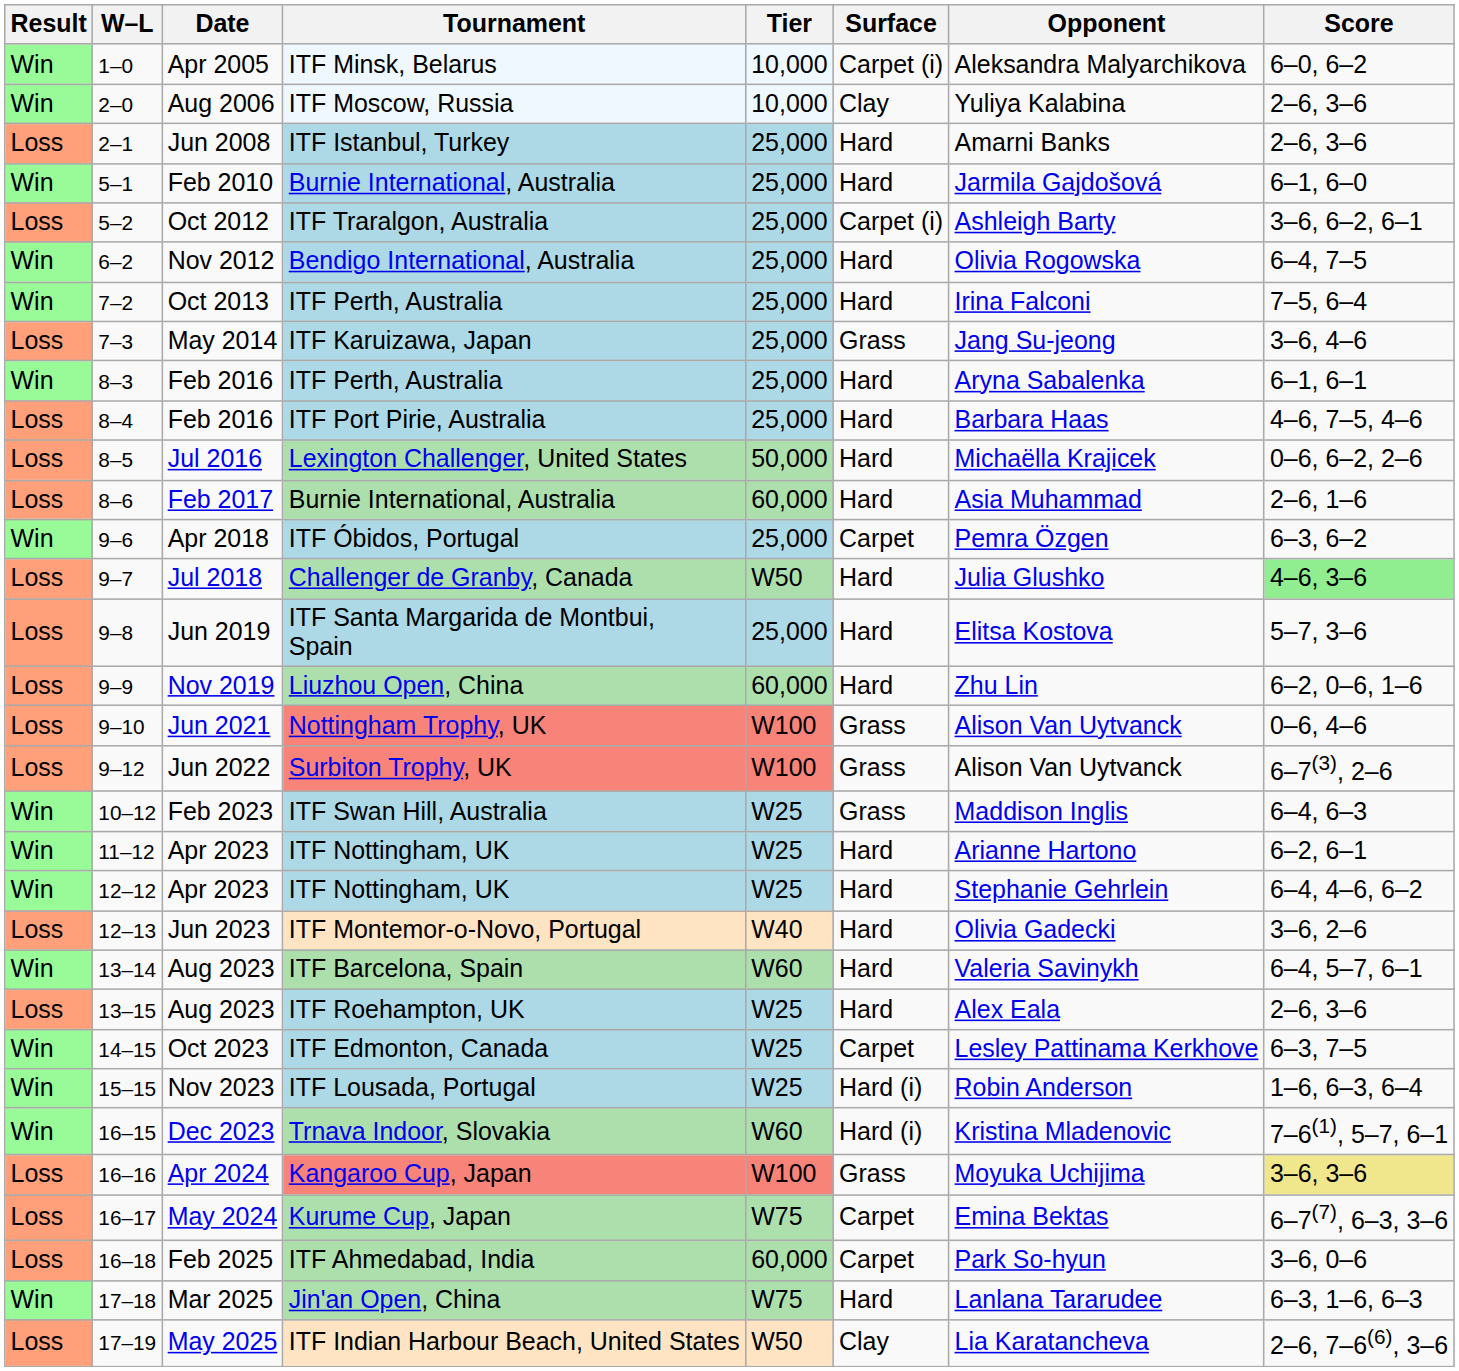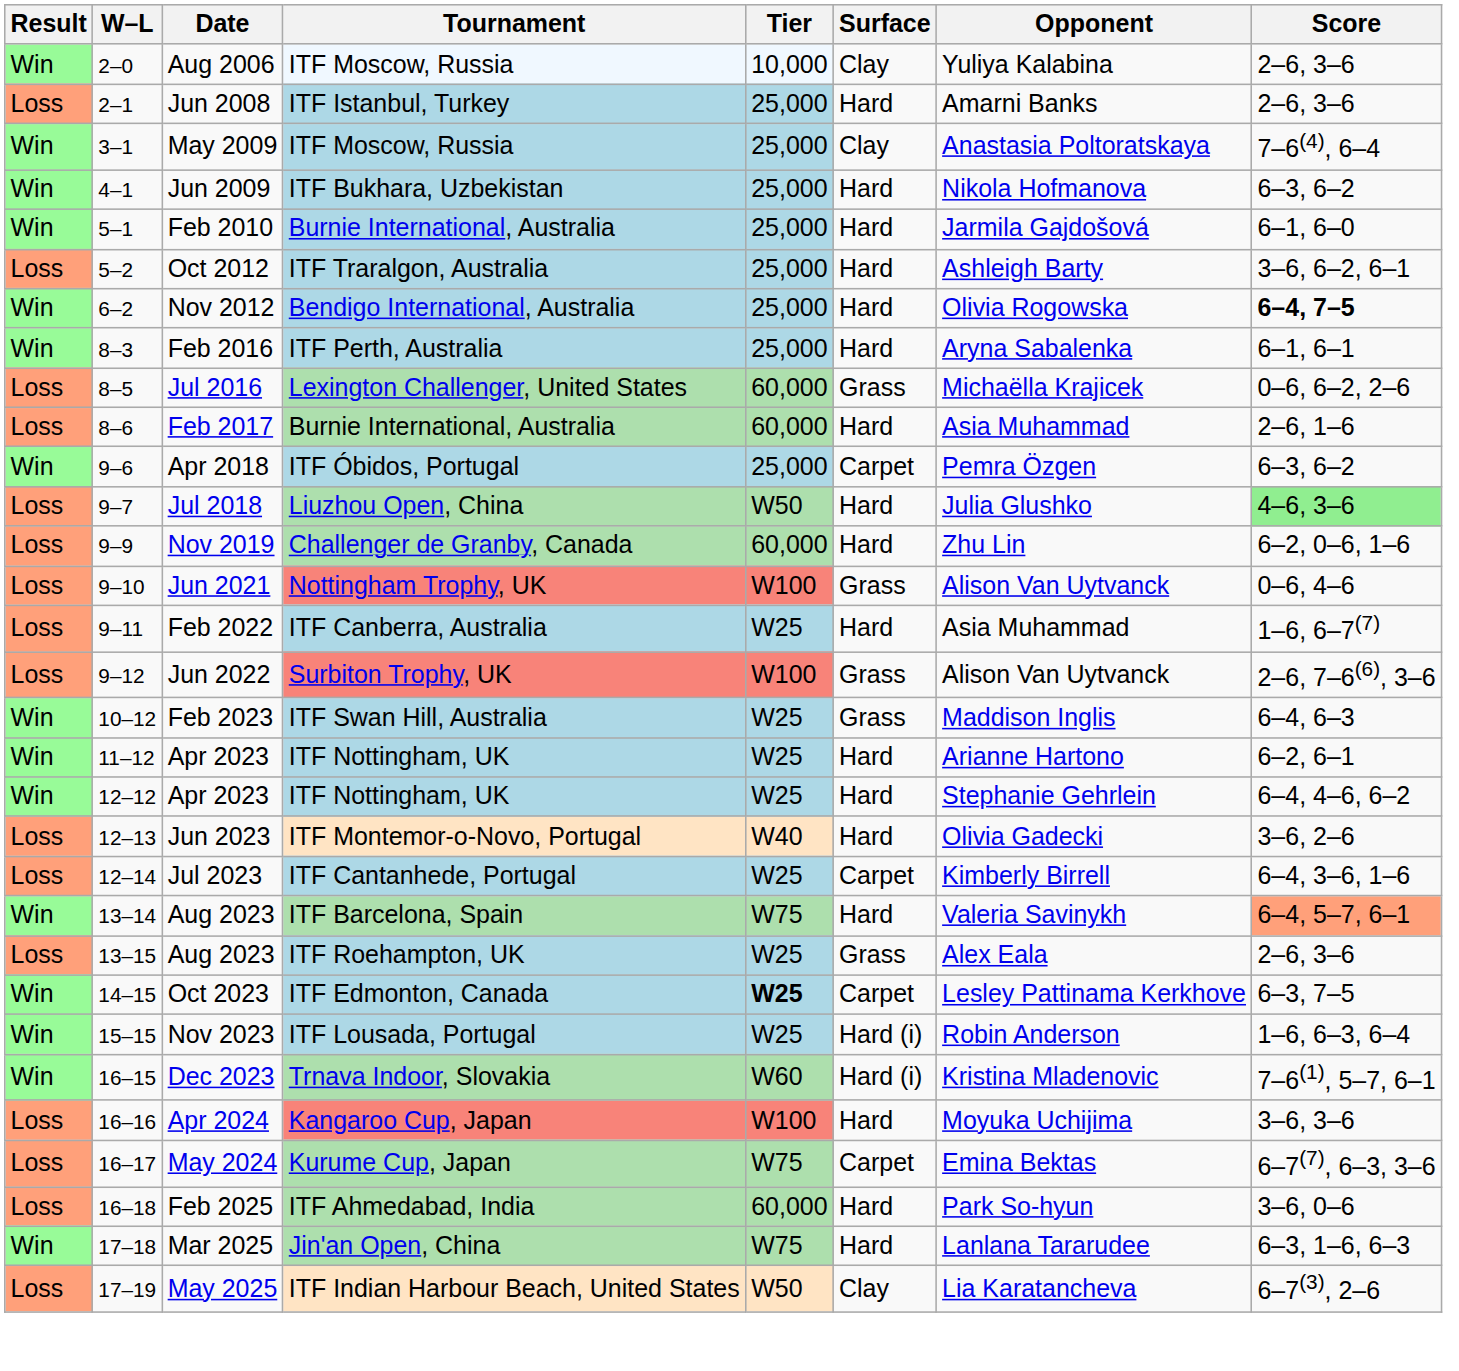- row: Win | 1–0 | Apr 2005 | ITF Minsk, Belarus | 10,000 | Carpet (i) | Aleksandra Malyarchikova | 6–0, 6–2
+ row: Win | 3–1 | May 2009 | ITF Moscow, Russia | 25,000 | Clay | Anastasia Poltoratskaya | 7–6(4), 6–4
+ row: Win | 4–1 | Jun 2009 | ITF Bukhara, Uzbekistan | 25,000 | Hard | Nikola Hofmanova | 6–3, 6–2
Oct 2012 | Surface: Carpet (i) -> Hard
Nov 2012 | Score: normal -> bold
- row: Win | 7–2 | Oct 2013 | ITF Perth, Australia | 25,000 | Hard | Irina Falconi | 7–5, 6–4
- row: Loss | 7–3 | May 2014 | ITF Karuizawa, Japan | 25,000 | Grass | Jang Su-jeong | 3–6, 4–6
- row: Loss | 8–4 | Feb 2016 | ITF Port Pirie, Australia | 25,000 | Hard | Barbara Haas | 4–6, 7–5, 4–6
Jul 2016 | Tier: 50,000 -> 60,000
Jul 2016 | Surface: Hard -> Grass
Jul 2018 | Tournament: Challenger de Granby, Canada -> Liuzhou Open, China
- row: Loss | 9–8 | Jun 2019 | ITF Santa Margarida de Montbui, Spain | 25,000 | Hard | Elitsa Kostova | 5–7, 3–6
Nov 2019 | Tournament: Liuzhou Open, China -> Challenger de Granby, Canada
+ row: Loss | 9–11 | Feb 2022 | ITF Canberra, Australia | W25 | Hard | Asia Muhammad | 1–6, 6–7(7)
Jun 2022 | Score: 6–7(3), 2–6 -> 2–6, 7–6(6), 3–6
+ row: Loss | 12–14 | Jul 2023 | ITF Cantanhede, Portugal | W25 | Carpet | Kimberly Birrell | 6–4, 3–6, 1–6
13–14 / Aug 2023 | Tier: W60 -> W75
13–14 / Aug 2023 | Score: no background -> lightsalmon background
13–15 / Aug 2023 | Surface: Hard -> Grass
Oct 2023 | Tier: normal -> bold
Apr 2024 | Surface: Grass -> Hard
Apr 2024 | Score: khaki background -> no background
Feb 2025 | Surface: Carpet -> Hard
May 2025 | Score: 2–6, 7–6(6), 3–6 -> 6–7(3), 2–6
